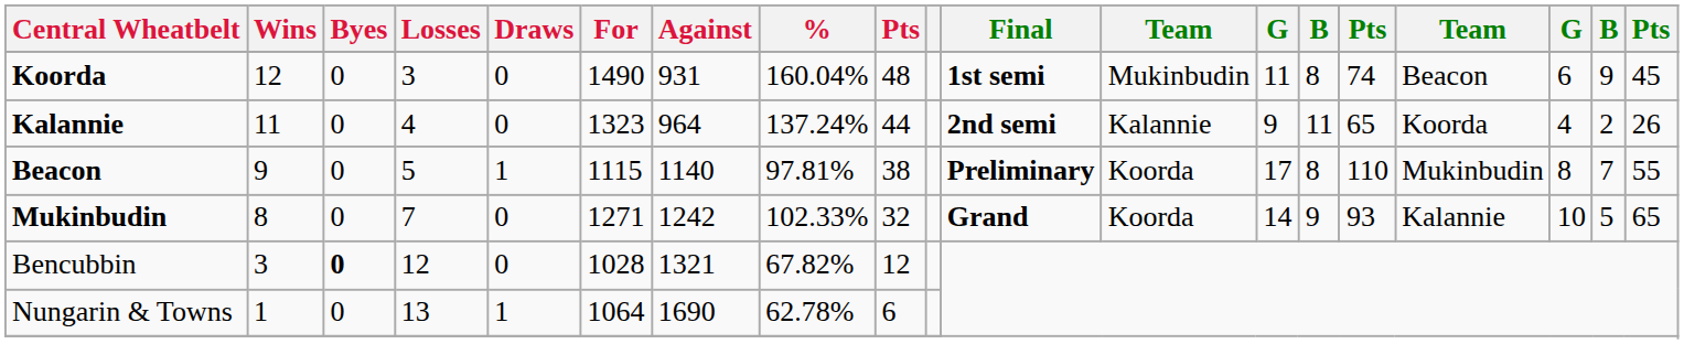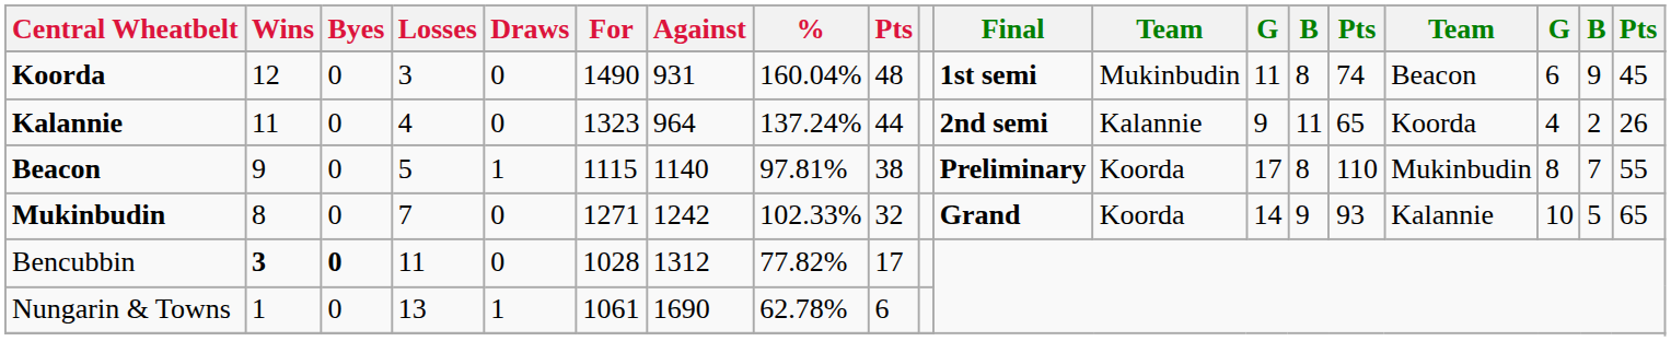Bencubbin | Wins: normal -> bold
Bencubbin | Losses: 12 -> 11
Bencubbin | Against: 1321 -> 1312
Bencubbin | %: 67.82% -> 77.82%
Bencubbin | column 9: 12 -> 17
Nungarin & Towns | For: 1064 -> 1061
